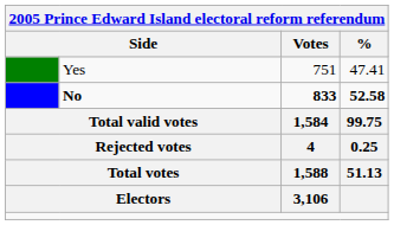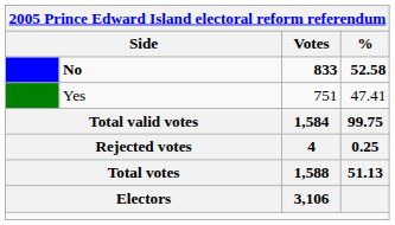rows swapped: No <-> Yes
